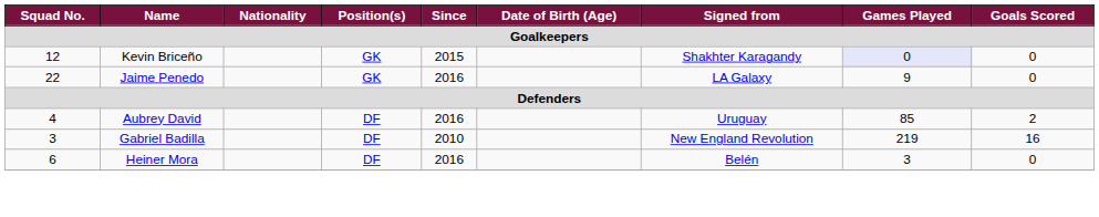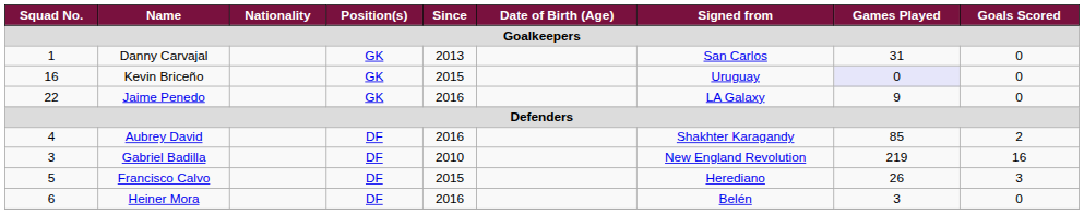+ row: 1 | Danny Carvajal | GK | 2013 | San Carlos | 31 | 0
Kevin Briceño | Squad No.: 12 -> 16
Kevin Briceño | Signed from: Shakhter Karagandy -> Uruguay
Aubrey David | Signed from: Uruguay -> Shakhter Karagandy
+ row: 5 | Francisco Calvo | DF | 2015 | Herediano | 26 | 3
